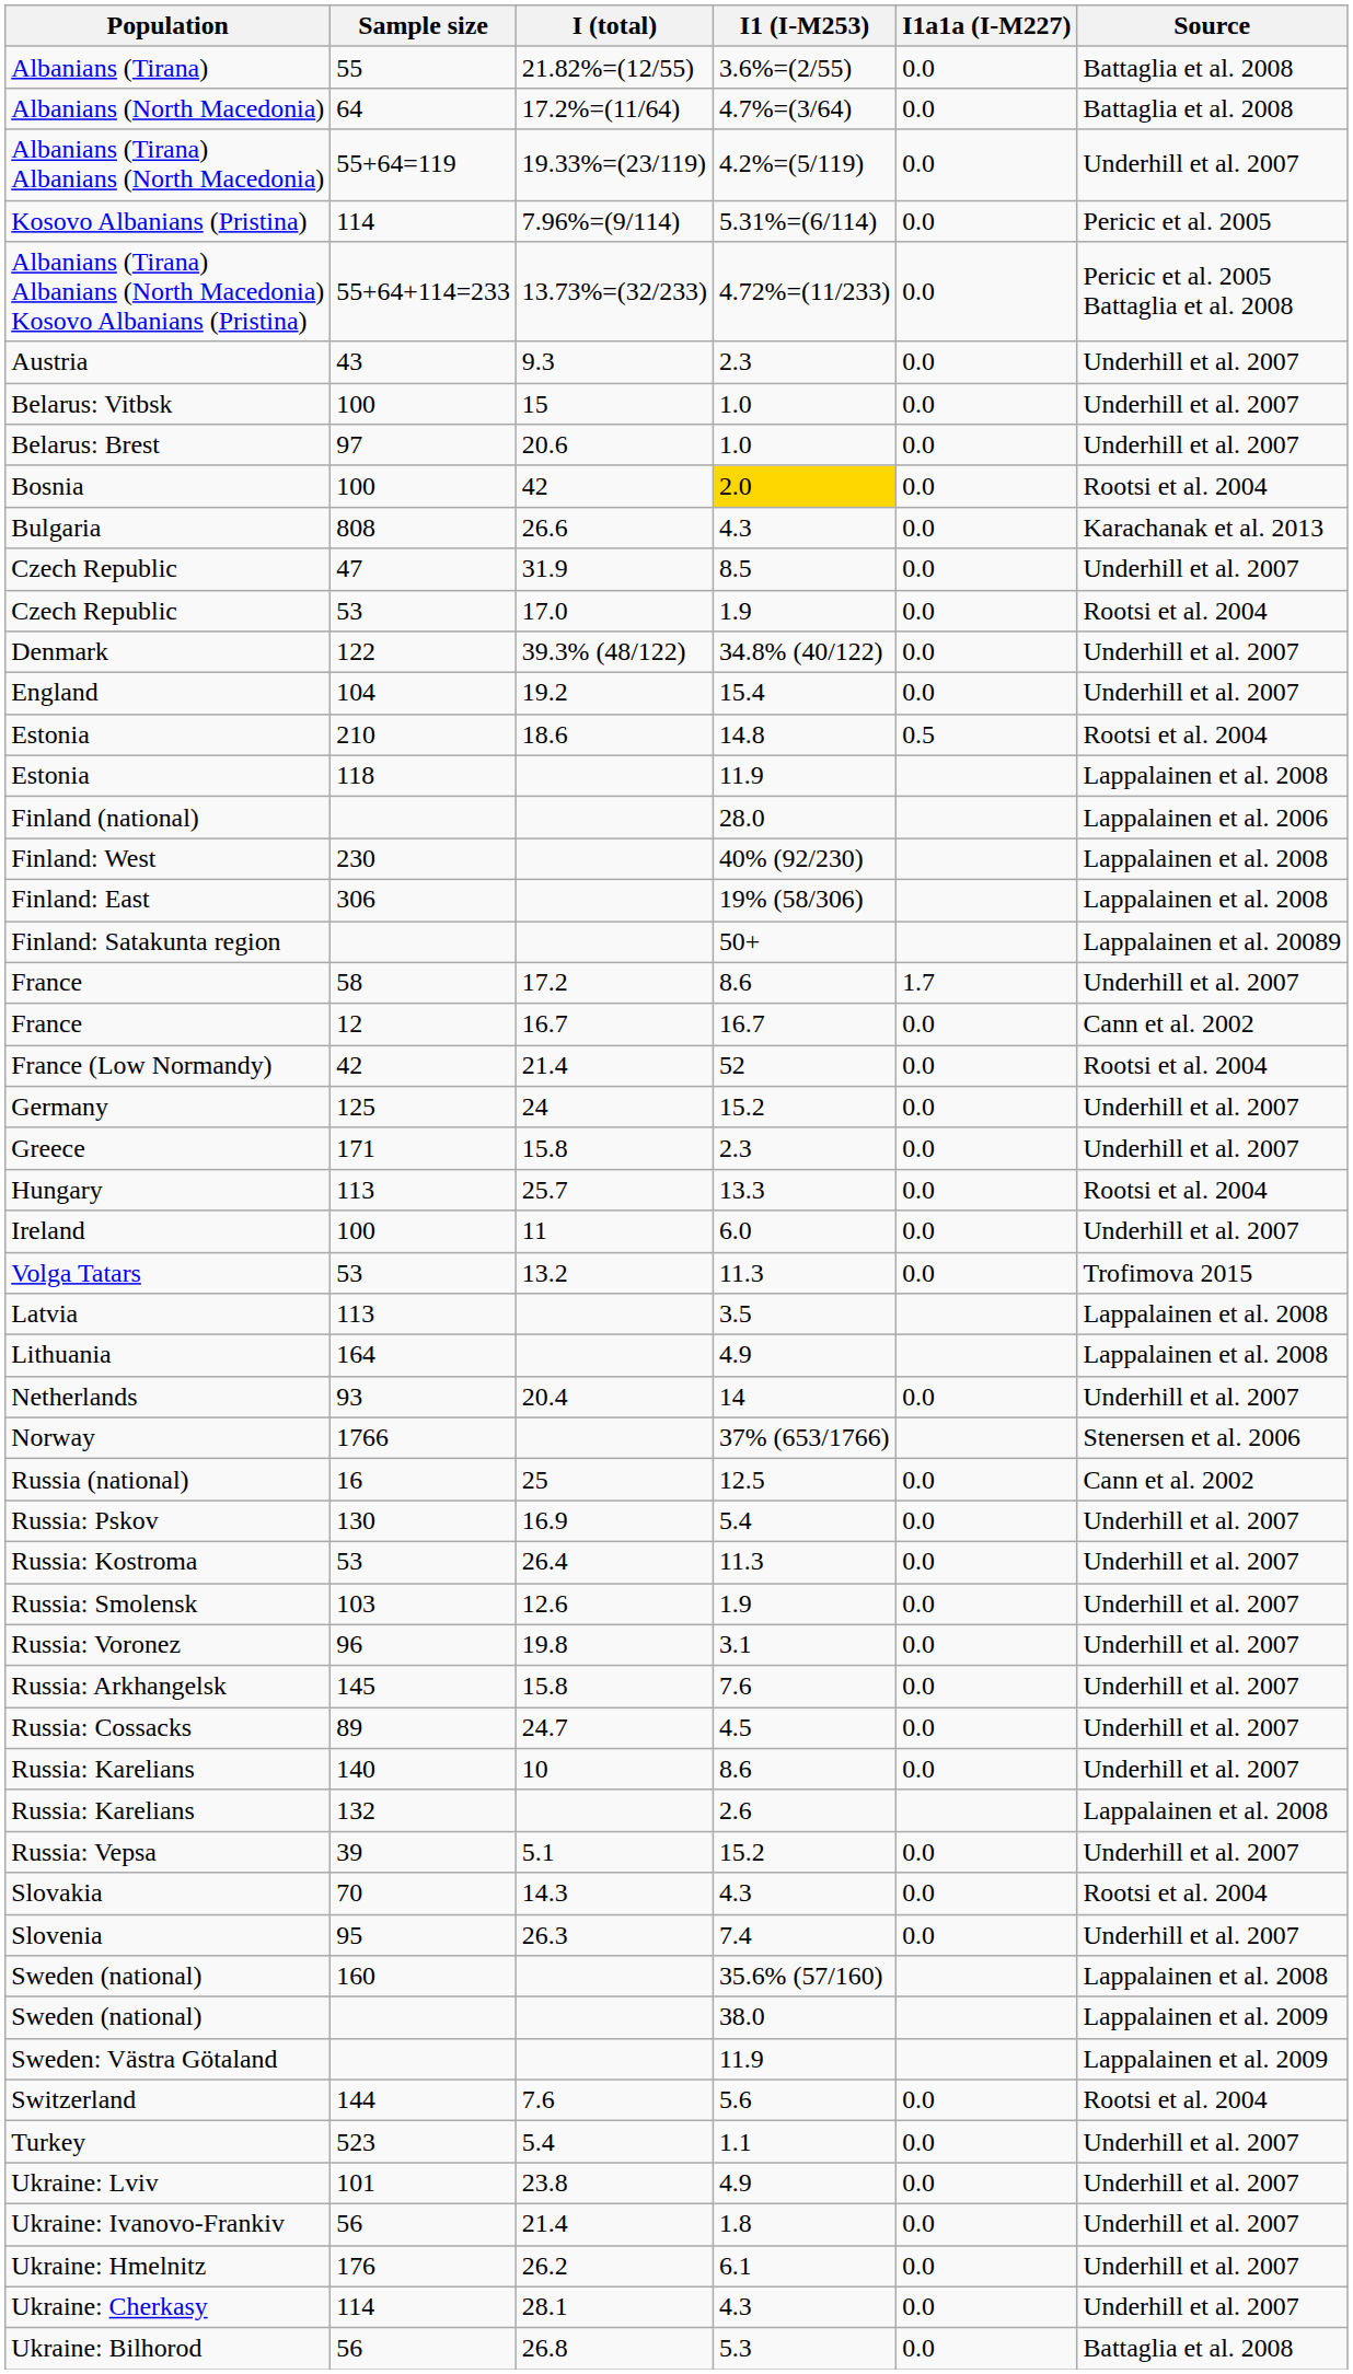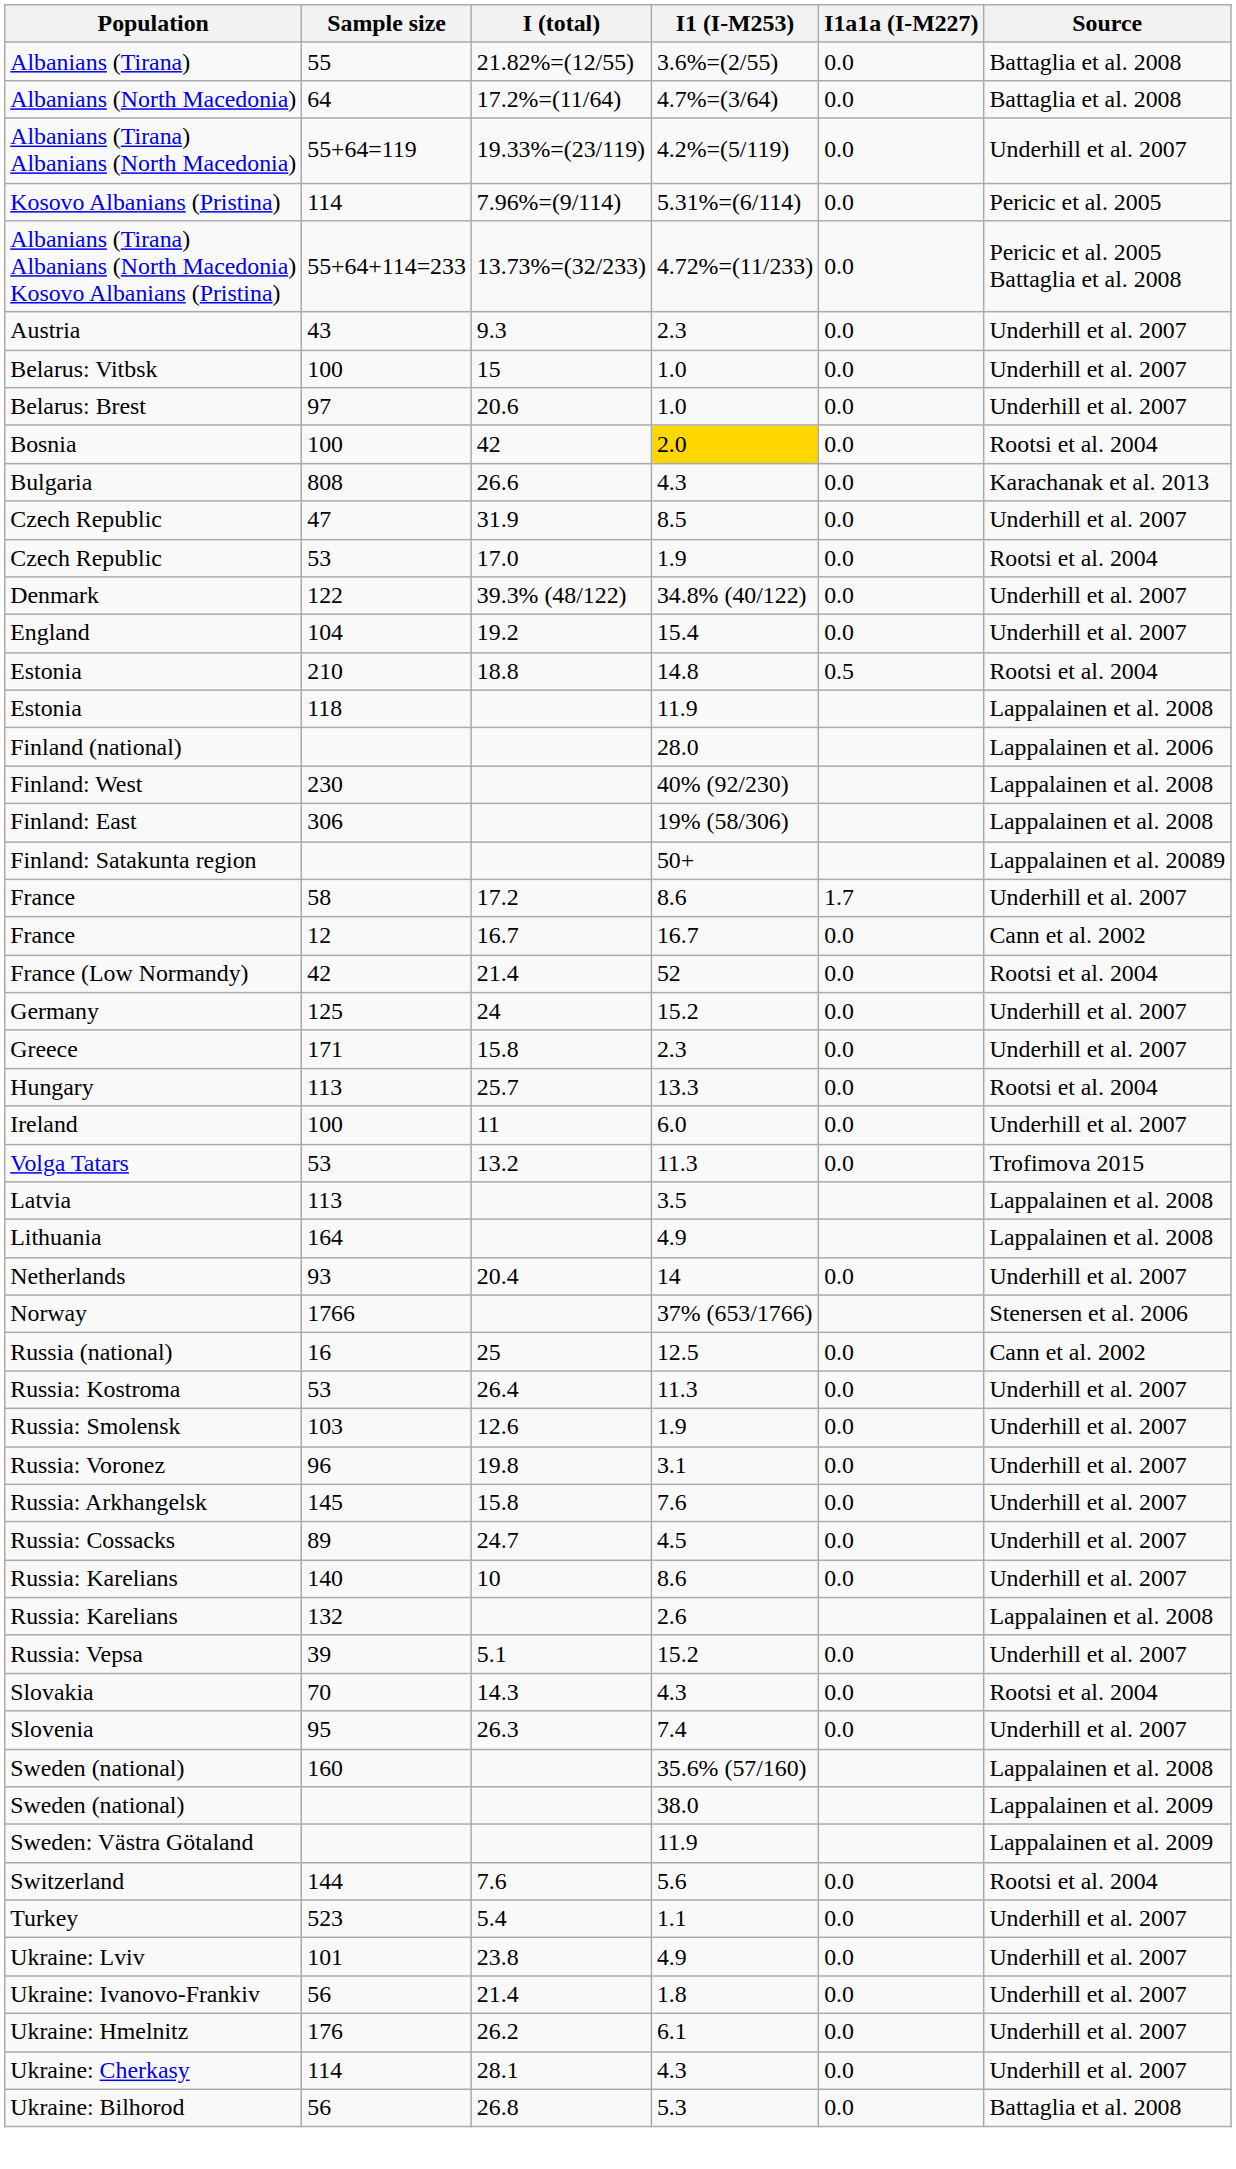Estonia / 210 | I (total): 18.6 -> 18.8
- row: Russia: Pskov | 130 | 16.9 | 5.4 | 0.0 | Underhill et al. 2007
